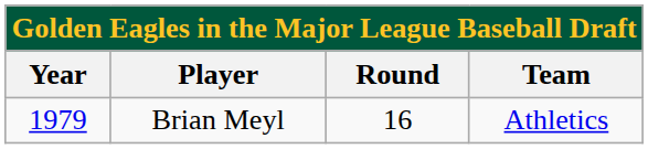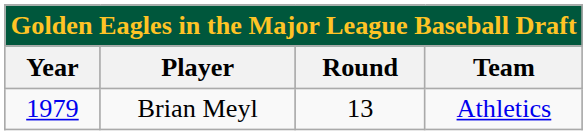Brian Meyl | Round: 16 -> 13
